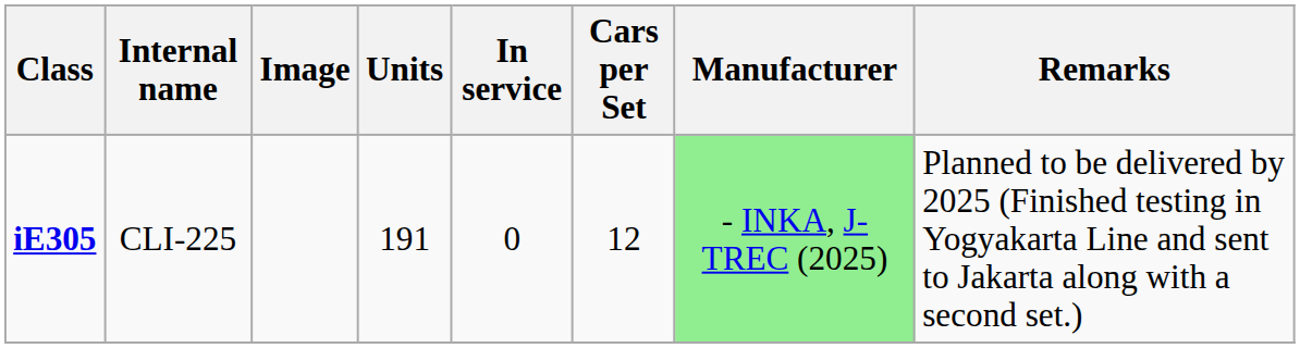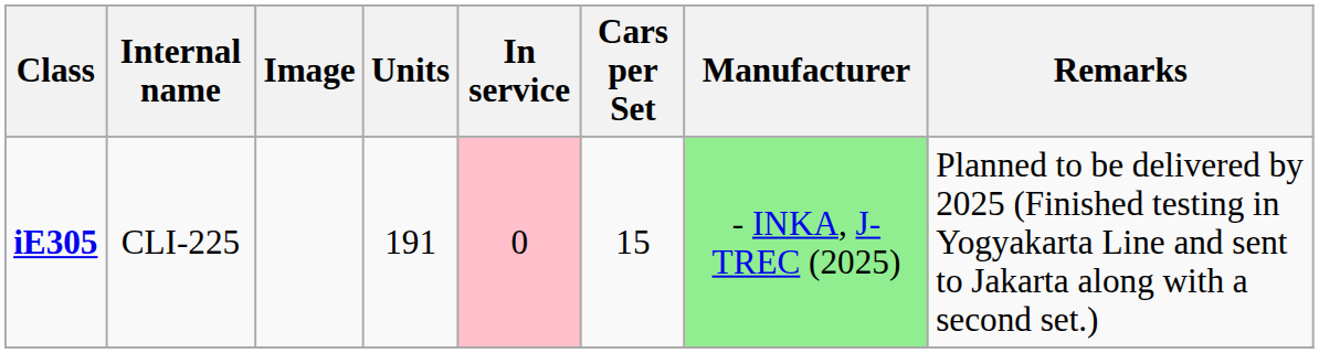iE305 | In service: no background -> pink background
iE305 | Cars per Set: 12 -> 15
